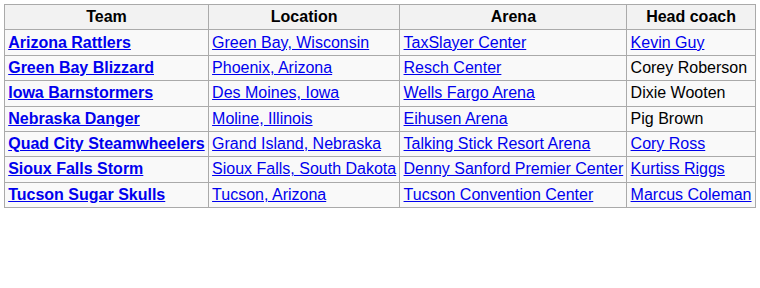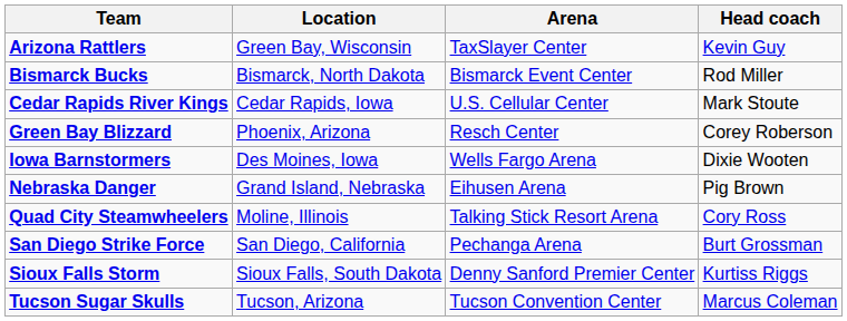+ row: Bismarck Bucks | Bismarck, North Dakota | Bismarck Event Center | Rod Miller
+ row: Cedar Rapids River Kings | Cedar Rapids, Iowa | U.S. Cellular Center | Mark Stoute
Nebraska Danger | Location: Moline, Illinois -> Grand Island, Nebraska
Quad City Steamwheelers | Location: Grand Island, Nebraska -> Moline, Illinois
+ row: San Diego Strike Force | San Diego, California | Pechanga Arena | Burt Grossman
